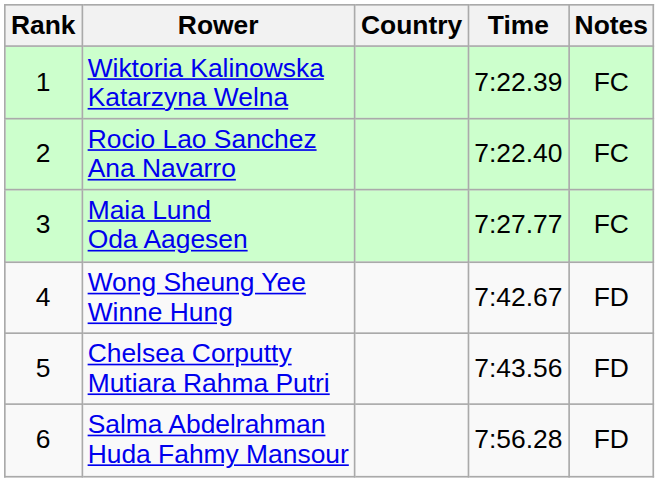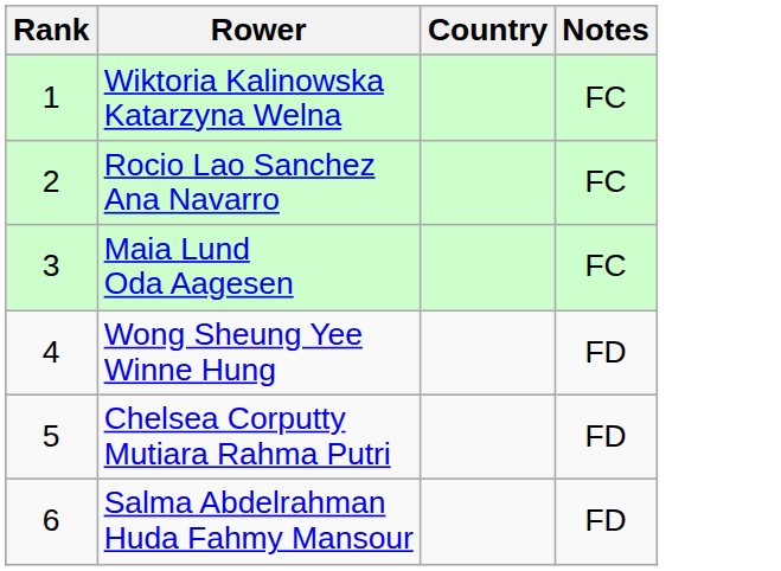- column: Time | 7:22.39 | 7:22.40 | 7:27.77 | 7:42.67 | 7:43.56 | 7:56.28
